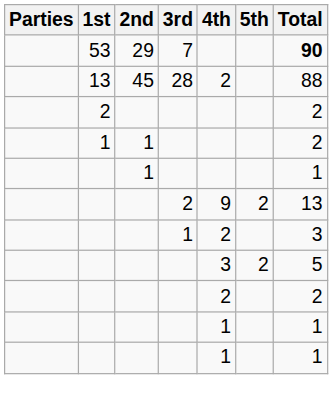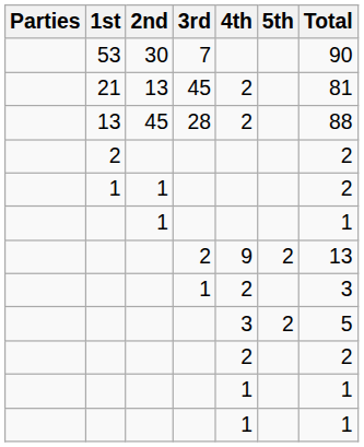53 | 2nd: 29 -> 30
53 | Total: bold -> normal
+ row: 21 | 13 | 45 | 2 | 81
